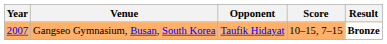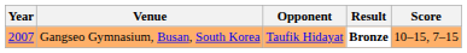columns swapped: Score <-> Result
